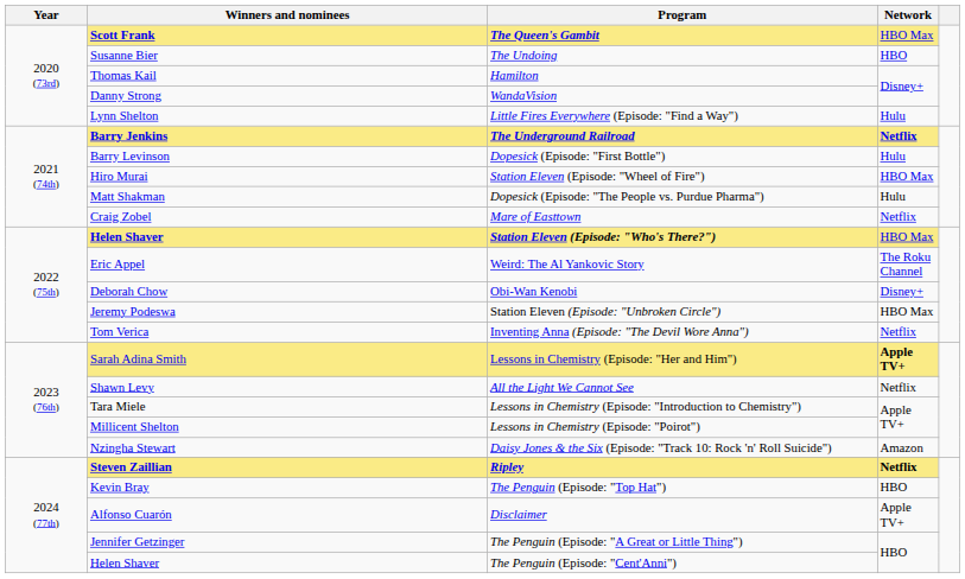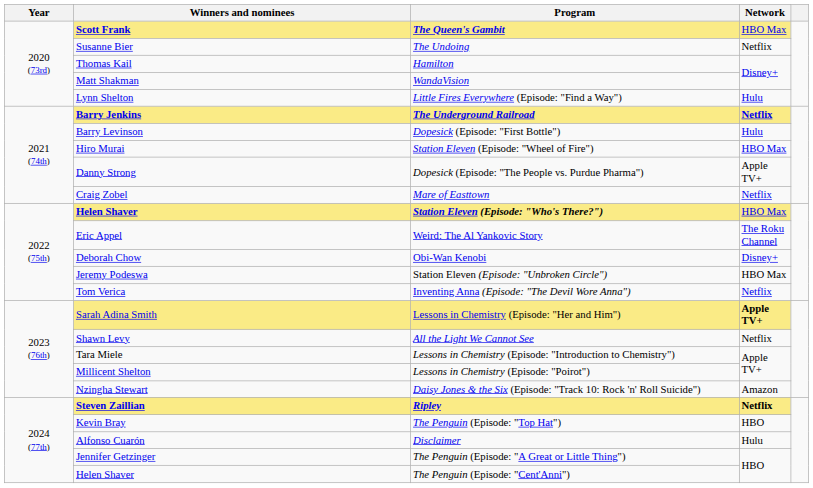The Undoing | Network: HBO -> Netflix
WandaVision | Winners and nominees: Danny Strong -> Matt Shakman
Dopesick (Episode: "The People vs. Purdue Pharma") | Winners and nominees: Matt Shakman -> Danny Strong
Dopesick (Episode: "The People vs. Purdue Pharma") | Network: Hulu -> Apple TV+
Disclaimer | Network: Apple TV+ -> Hulu
